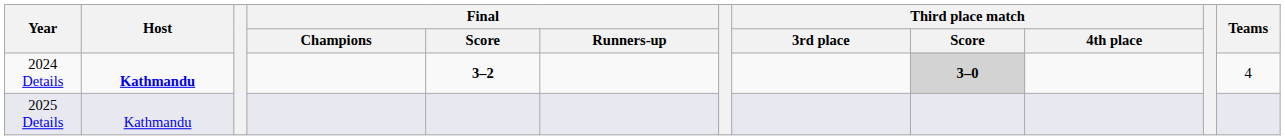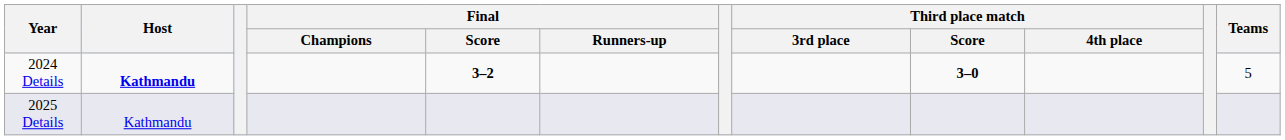2024 Details | Third place match / Score: lightgrey background -> no background
2024 Details | Teams: 4 -> 5
